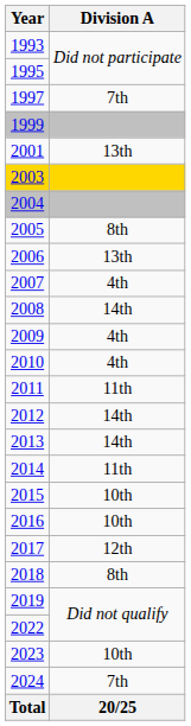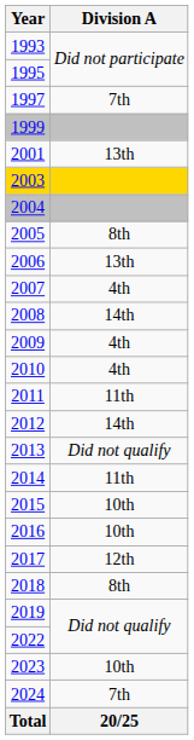2013 | Division A: 14th -> Did not qualify
